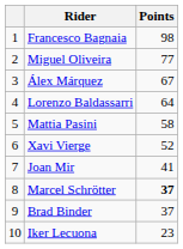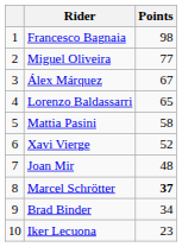Lorenzo Baldassarri | Points: 64 -> 65
Joan Mir | Points: 41 -> 48
Brad Binder | Points: 37 -> 34
